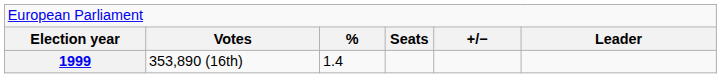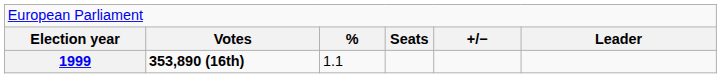1999 | column 2: normal -> bold
1999 | column 3: 1.4 -> 1.1
